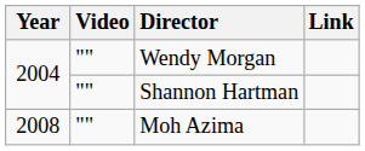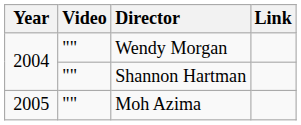Moh Azima | Year: 2008 -> 2005
